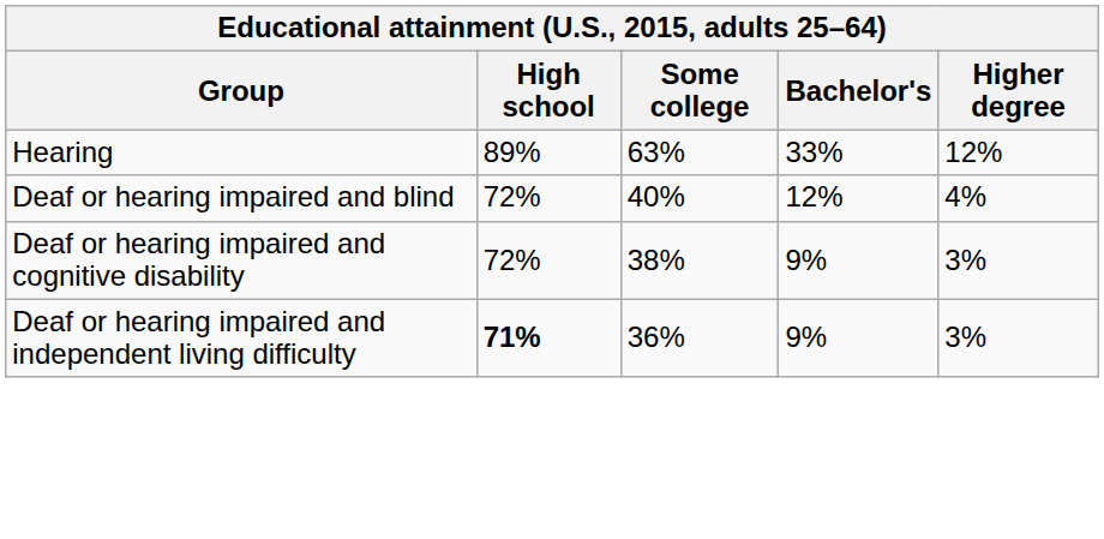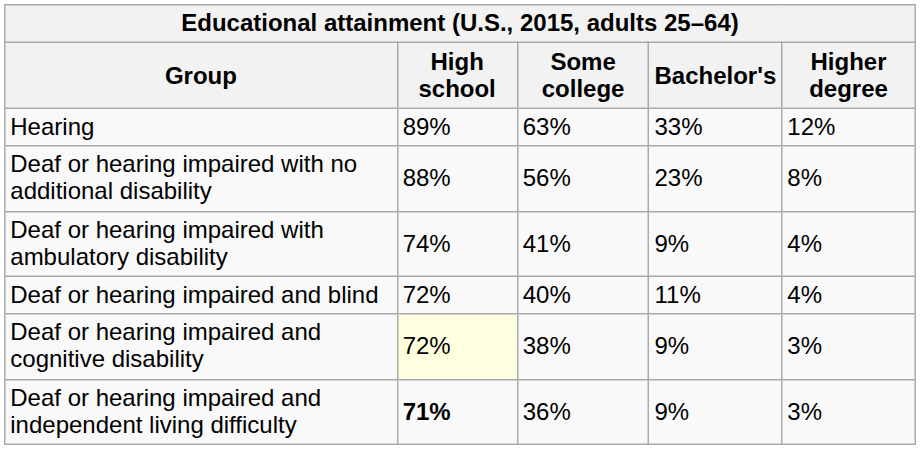+ row: Deaf or hearing impaired with no additional disability | 88% | 56% | 23% | 8%
+ row: Deaf or hearing impaired with ambulatory disability | 74% | 41% | 9% | 4%
Deaf or hearing impaired and blind | Bachelor's: 12% -> 11%
Deaf or hearing impaired and cognitive disability | High school: no background -> lightyellow background
